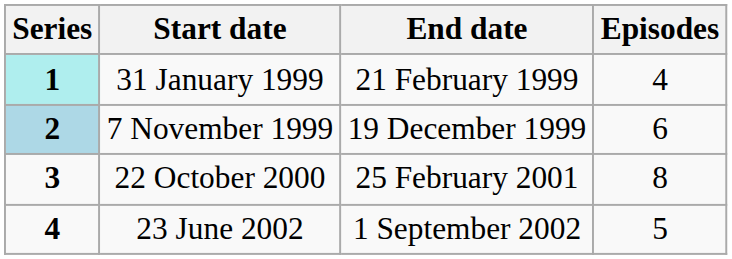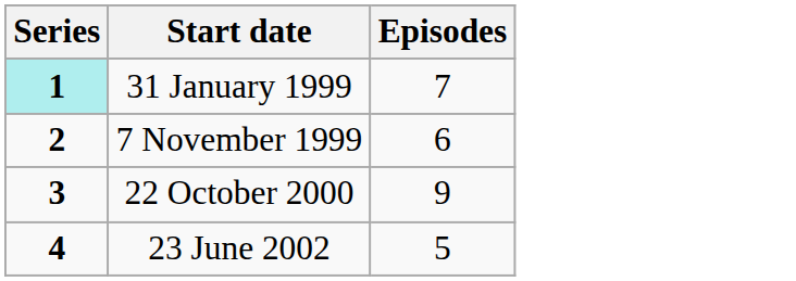- column: End date | 21 February 1999 | 19 December 1999 | 25 February 2001 | 1 September 2002
31 January 1999 | Episodes: 4 -> 7
7 November 1999 | Series: lightblue background -> no background
22 October 2000 | Episodes: 8 -> 9
